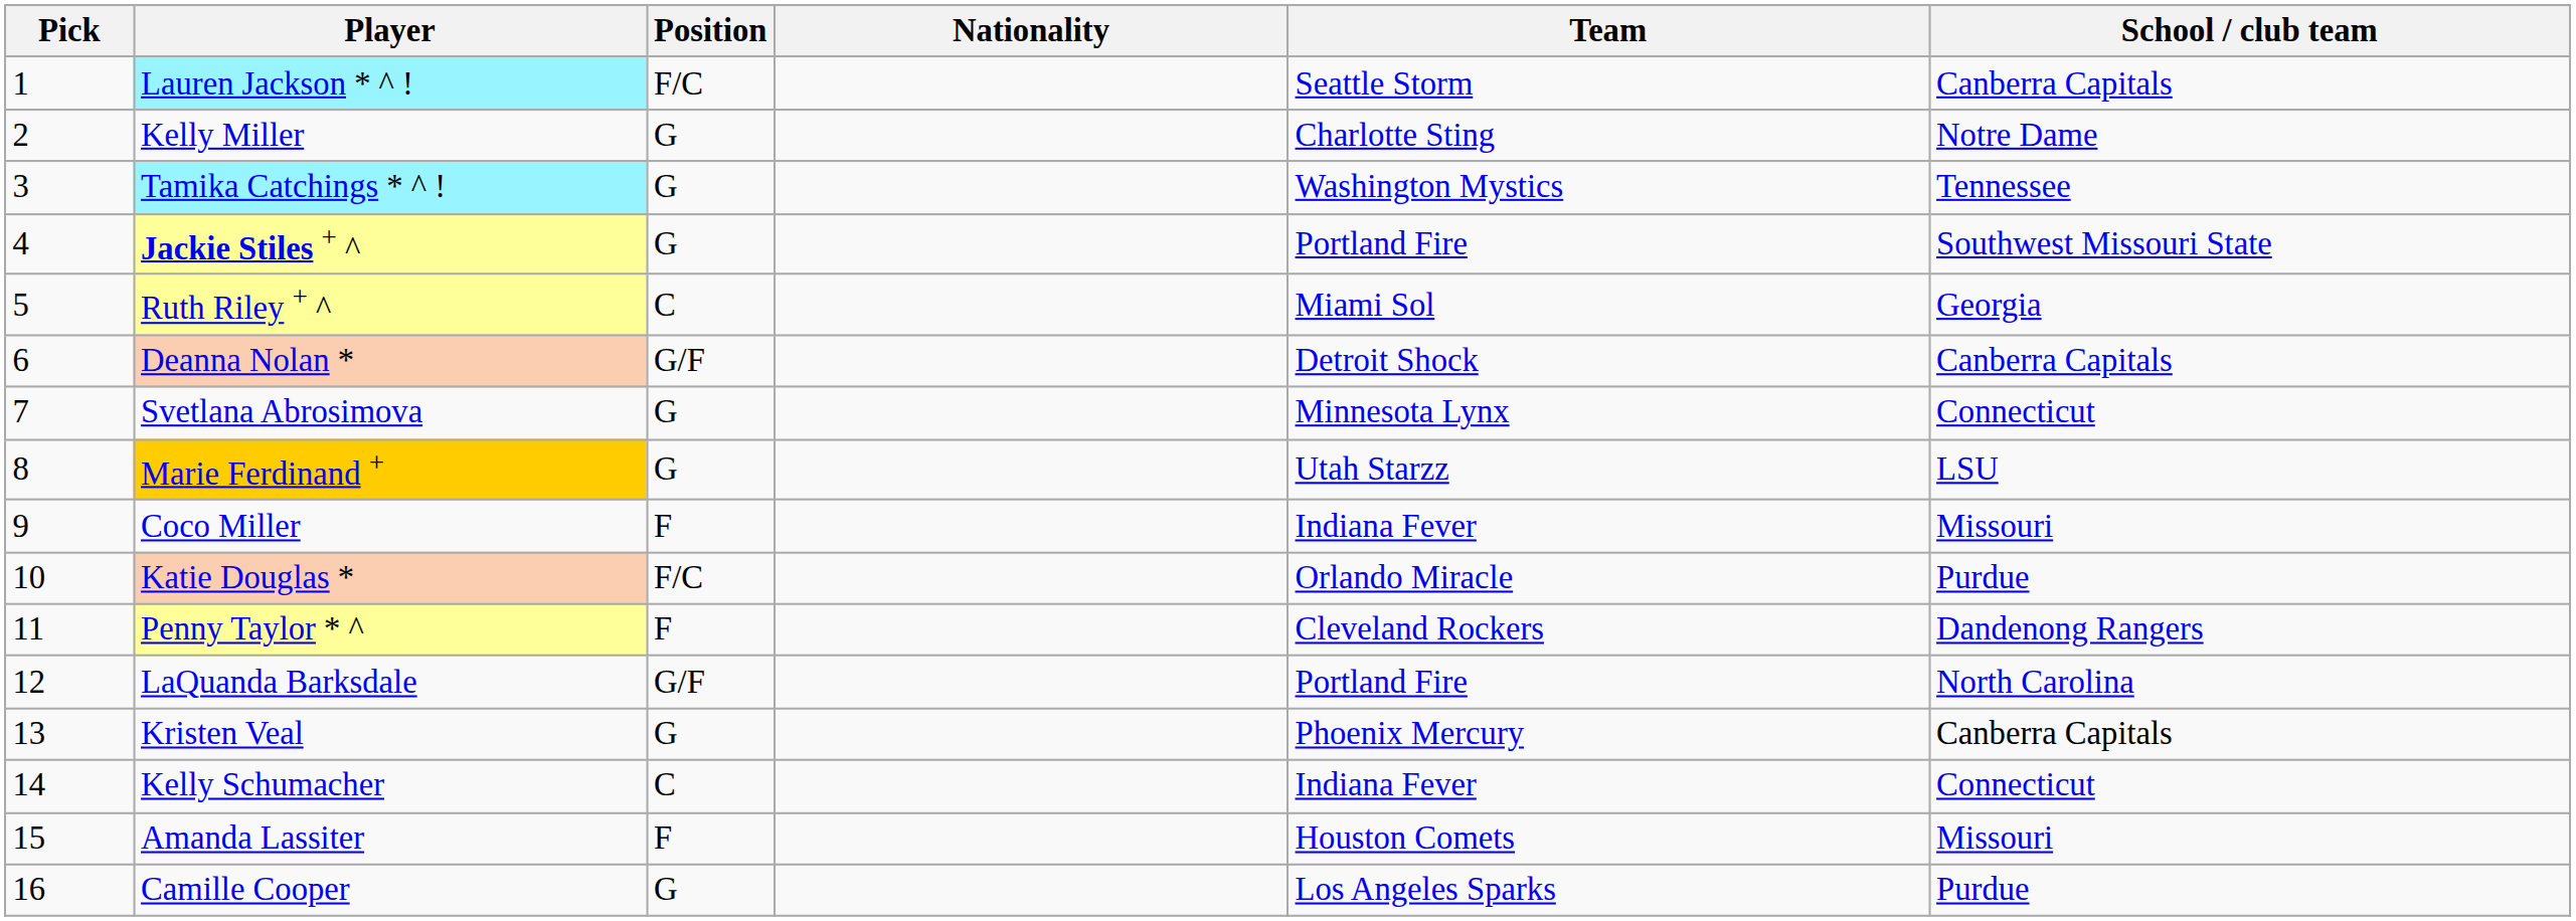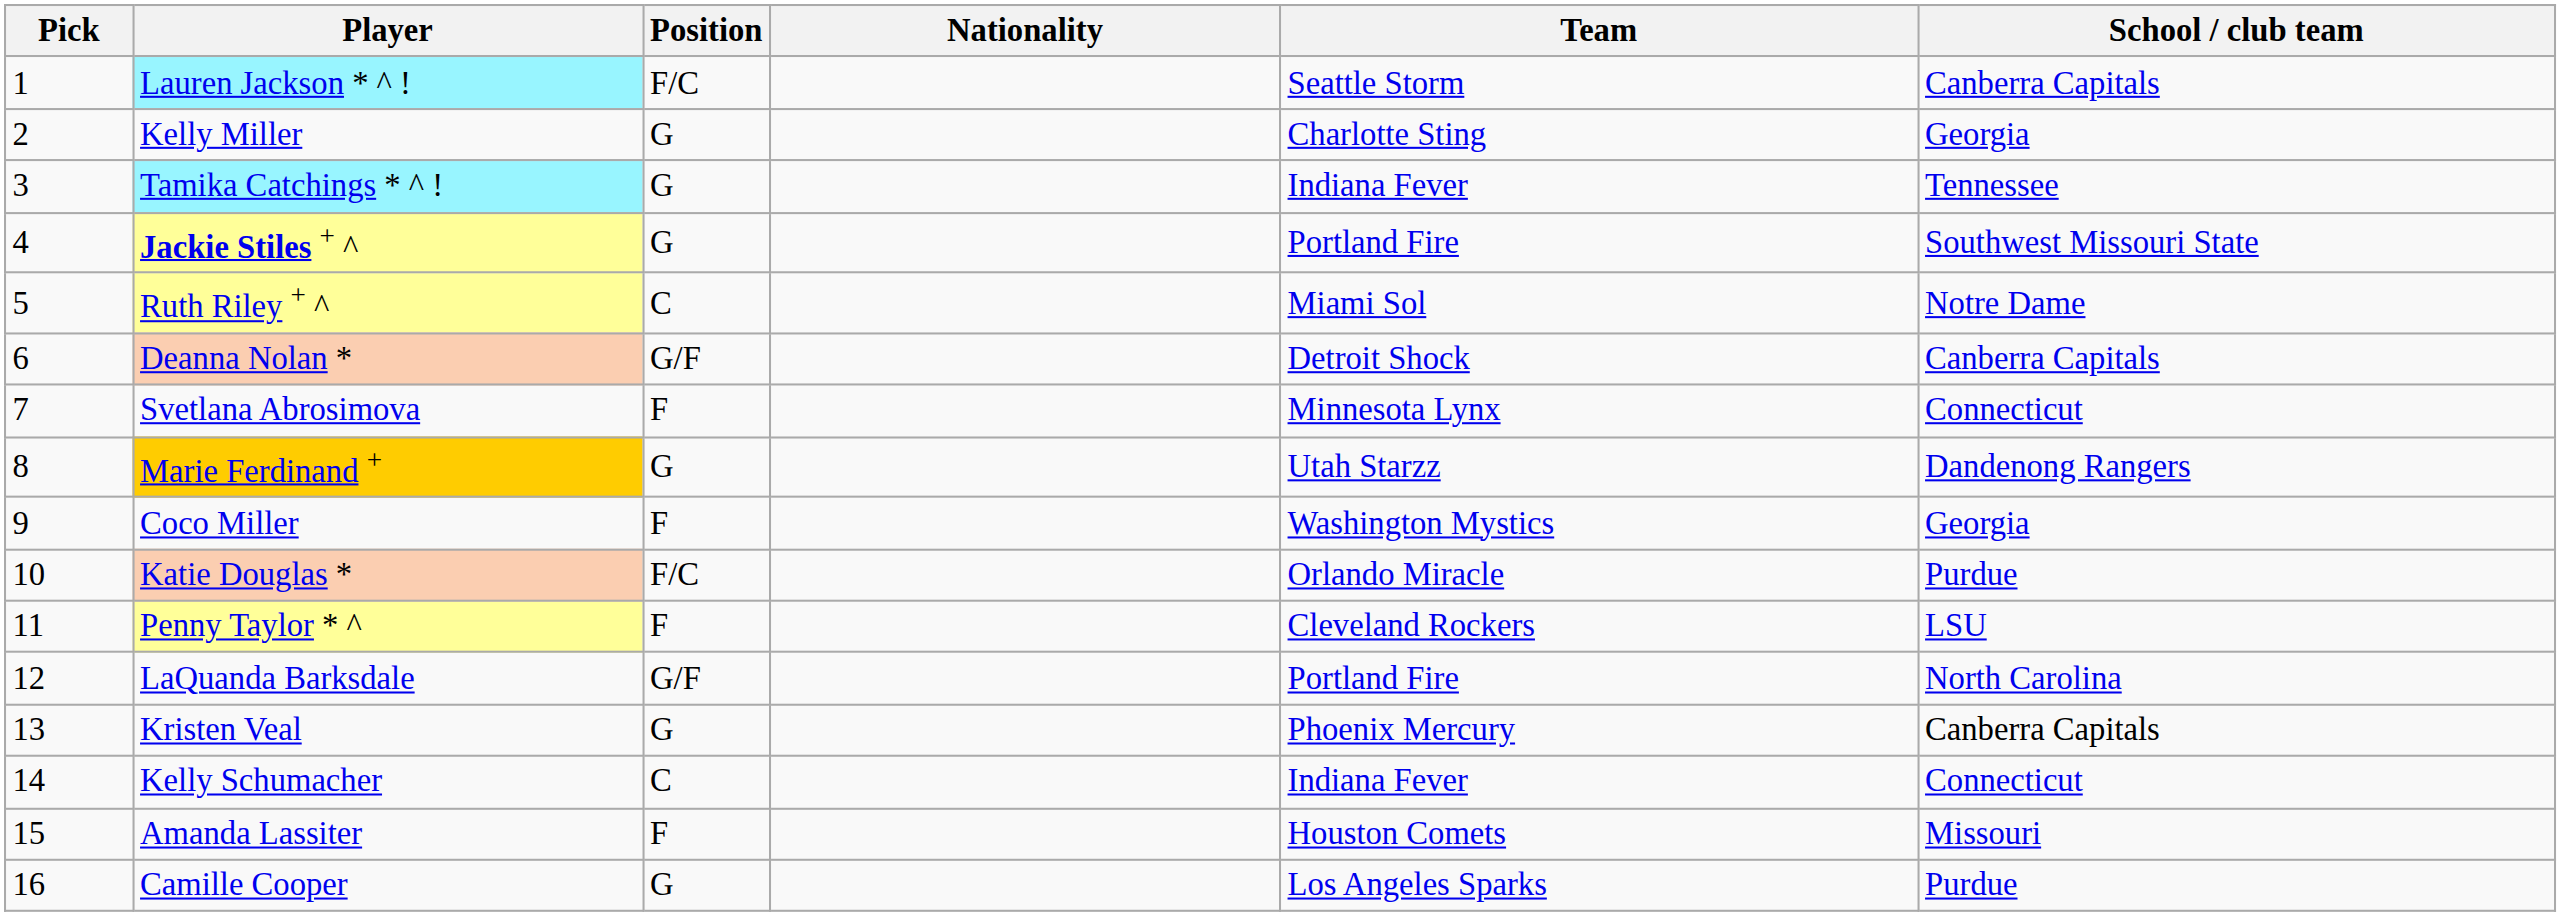Kelly Miller | School / club team: Notre Dame -> Georgia
Tamika Catchings * ^ ! | Team: Washington Mystics -> Indiana Fever
Ruth Riley + ^ | School / club team: Georgia -> Notre Dame
Svetlana Abrosimova | Position: G -> F
Marie Ferdinand + | School / club team: LSU -> Dandenong Rangers
Coco Miller | Team: Indiana Fever -> Washington Mystics
Coco Miller | School / club team: Missouri -> Georgia
Penny Taylor * ^ | School / club team: Dandenong Rangers -> LSU
